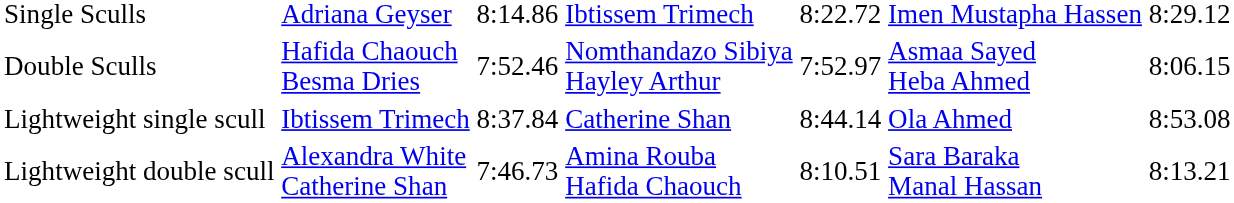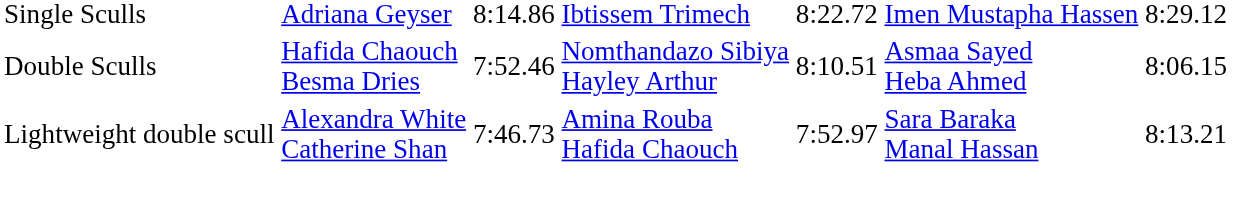Double Sculls | column 5: 7:52.97 -> 8:10.51
- row: Lightweight single scull | Ibtissem Trimech | 8:37.84 | Catherine Shan | 8:44.14 | Ola Ahmed | 8:53.08
Lightweight double scull | column 5: 8:10.51 -> 7:52.97
